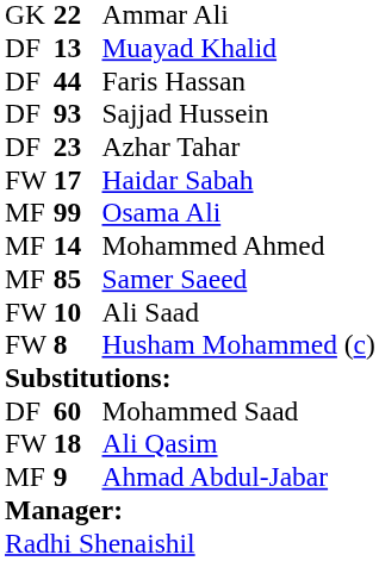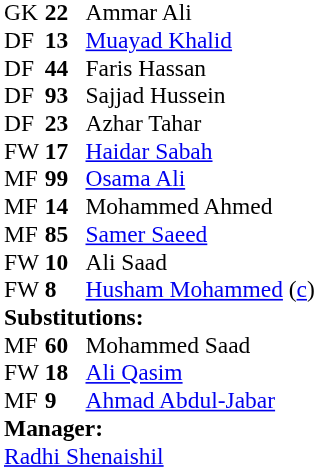Mohammed Saad | column 1: DF -> MF
